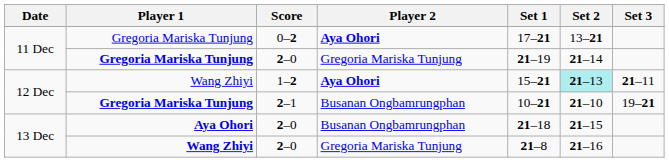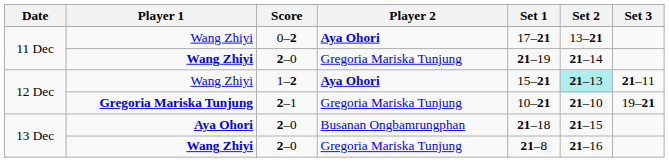0–2 | Player 1: Gregoria Mariska Tunjung -> Wang Zhiyi
11 Dec / 2–0 | Player 1: Gregoria Mariska Tunjung -> Wang Zhiyi
2–1 | Player 2: Busanan Ongbamrungphan -> Gregoria Mariska Tunjung
